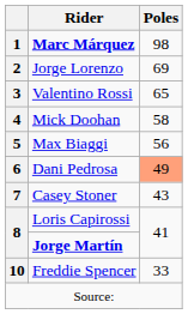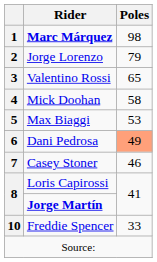2 | Poles: 69 -> 79
5 | Poles: 56 -> 53
7 | Poles: 43 -> 46
